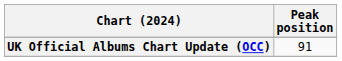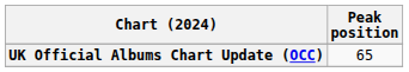UK Official Albums Chart Update (OCC) | Peak position: 91 -> 65
